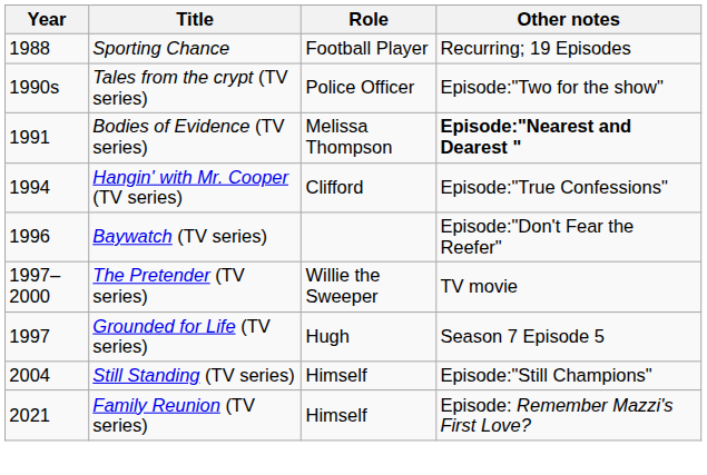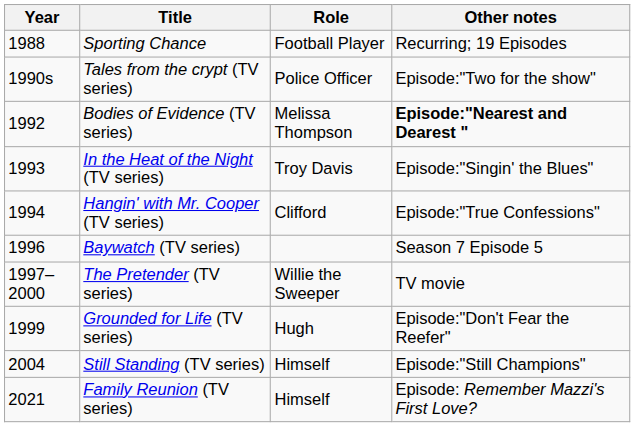Bodies of Evidence (TV series) | Year: 1991 -> 1992
+ row: 1993 | In the Heat of the Night (TV series) | Troy Davis | Episode:"Singin' the Blues"
Baywatch (TV series) | Other notes: Episode:"Don't Fear the Reefer" -> Season 7 Episode 5
Grounded for Life (TV series) | Year: 1997 -> 1999
Grounded for Life (TV series) | Other notes: Season 7 Episode 5 -> Episode:"Don't Fear the Reefer"
